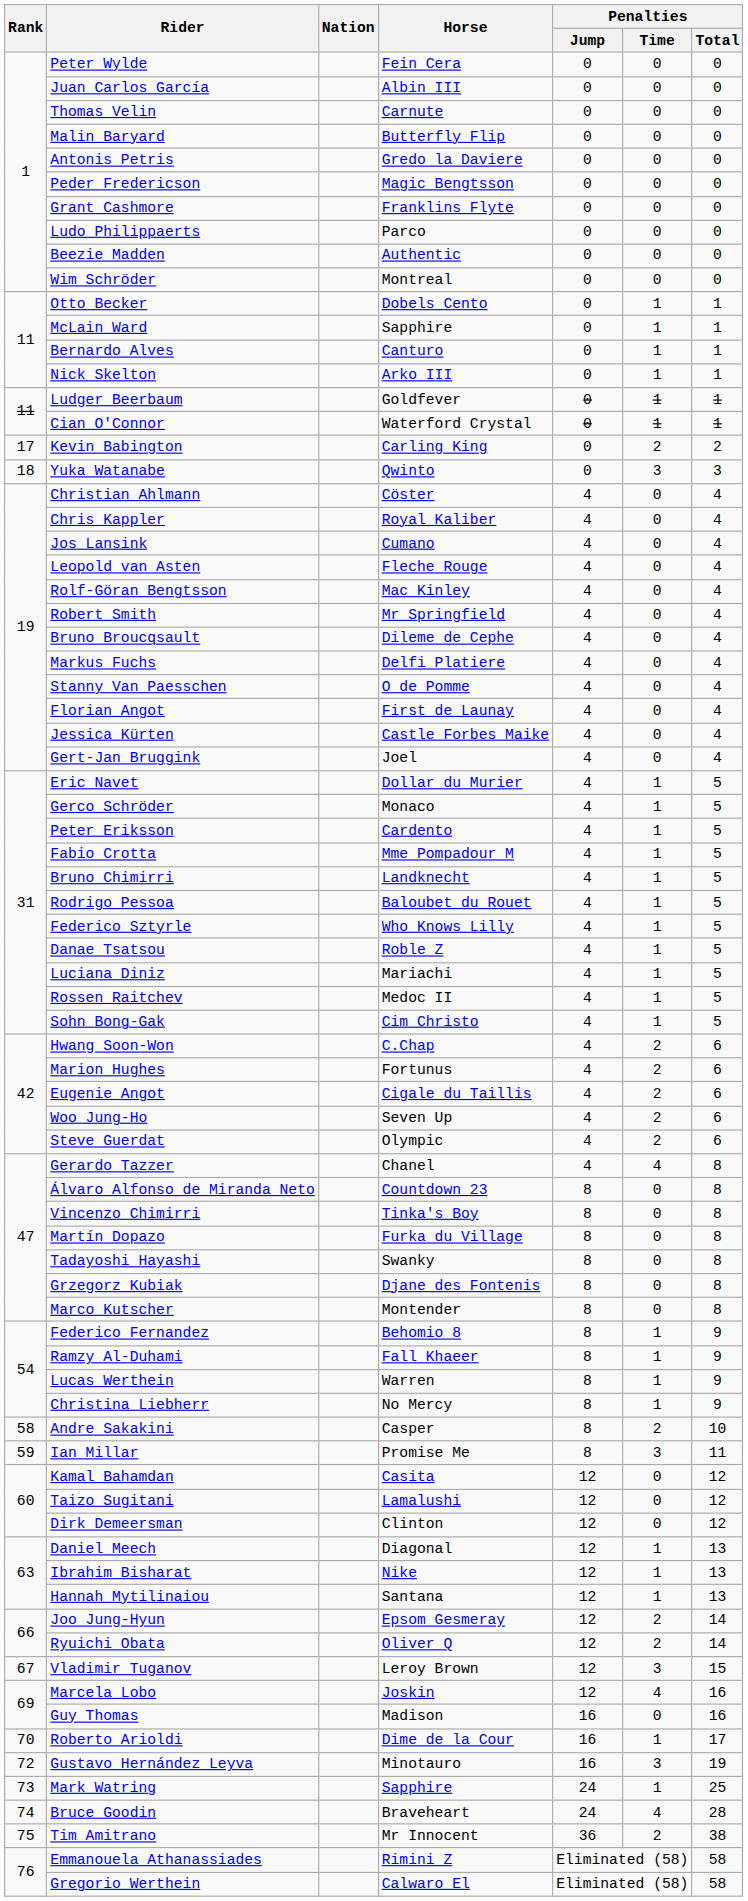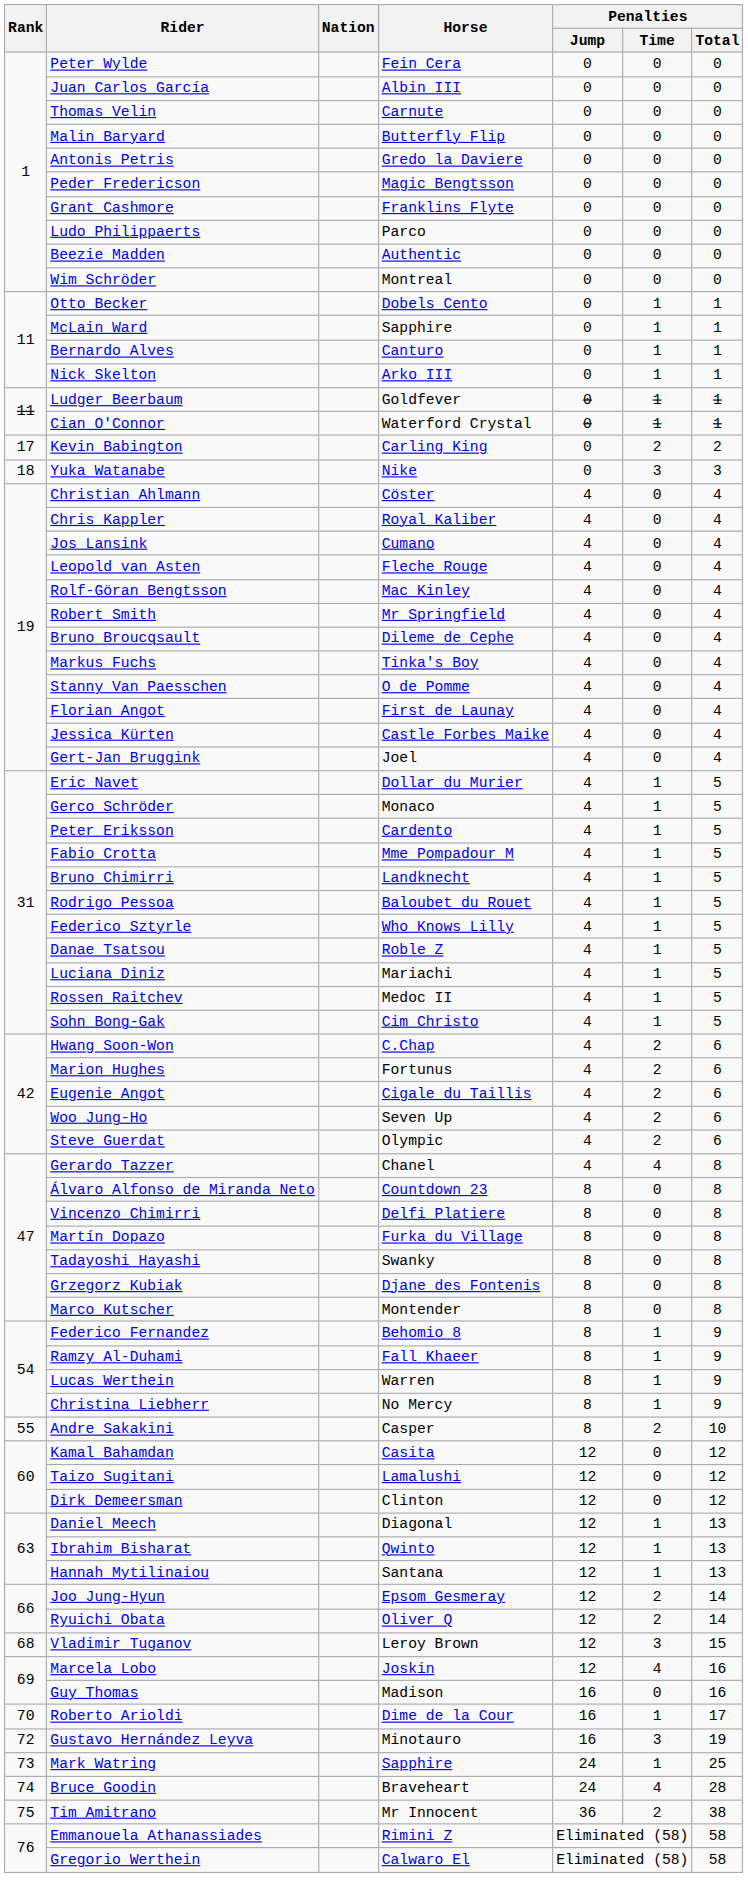Yuka Watanabe | Horse: Qwinto -> Nike
Markus Fuchs | Horse: Delfi Platiere -> Tinka's Boy
Vincenzo Chimirri | Horse: Tinka's Boy -> Delfi Platiere
Andre Sakakini | Rank: 58 -> 55
- row: 59 | Ian Millar | Promise Me | 8 | 3 | 11
Ibrahim Bisharat | Horse: Nike -> Qwinto
Vladimir Tuganov | Rank: 67 -> 68
